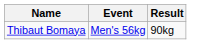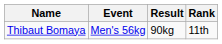+ column: Rank | 11th
